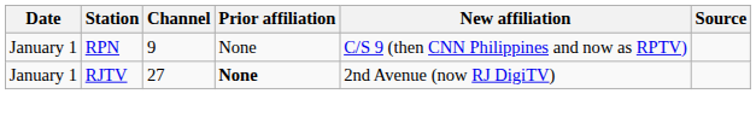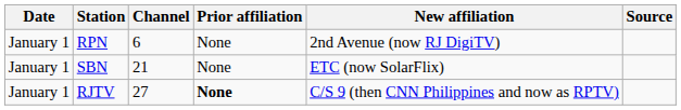RPN | Channel: 9 -> 6
RPN | New affiliation: C/S 9 (then CNN Philippines and now as RPTV) -> 2nd Avenue (now RJ DigiTV)
+ row: January 1 | SBN | 21 | None | ETC (now SolarFlix)
RJTV | New affiliation: 2nd Avenue (now RJ DigiTV) -> C/S 9 (then CNN Philippines and now as RPTV)
